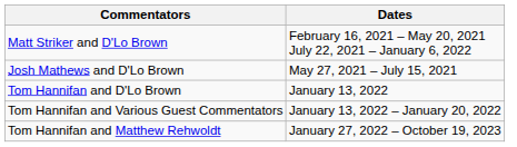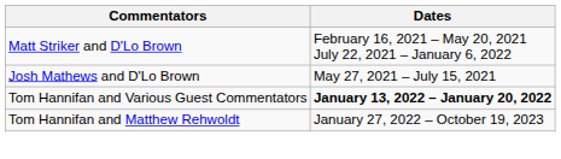- row: Tom Hannifan and D'Lo Brown | January 13, 2022
Tom Hannifan and Various Guest Commentators | Dates: normal -> bold
